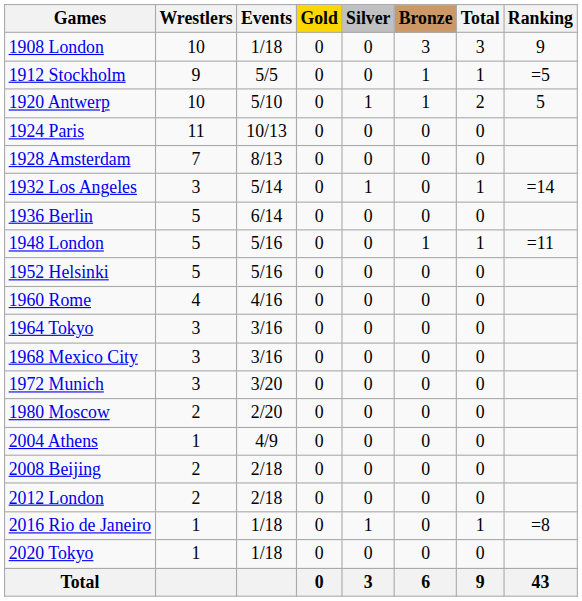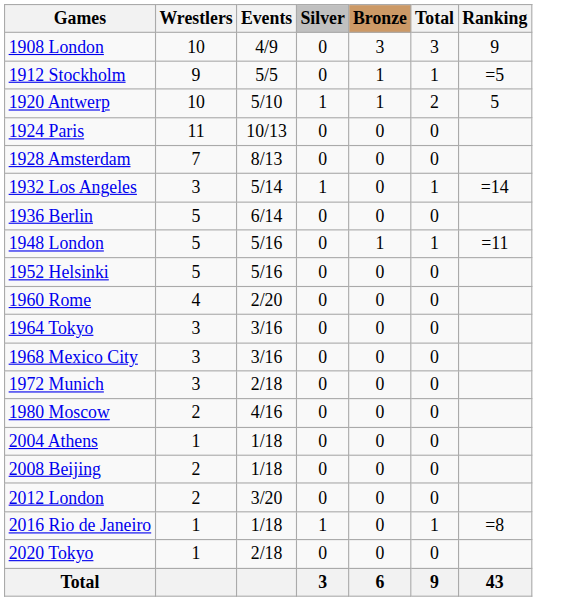- column: Gold | 0 | 0 | 0 | 0 | 0 | 0 | 0 | 0 | 0 | 0 | 0 | 0 | 0 | 0 | 0 | 0 | 0 | 0 | 0 | 0
1908 London | Events: 1/18 -> 4/9
1960 Rome | Events: 4/16 -> 2/20
1972 Munich | Events: 3/20 -> 2/18
1980 Moscow | Events: 2/20 -> 4/16
2004 Athens | Events: 4/9 -> 1/18
2008 Beijing | Events: 2/18 -> 1/18
2012 London | Events: 2/18 -> 3/20
2020 Tokyo | Events: 1/18 -> 2/18
